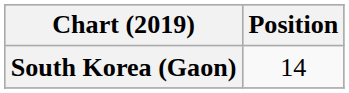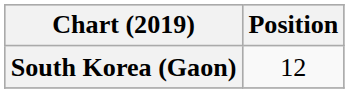South Korea (Gaon) | Position: 14 -> 12
